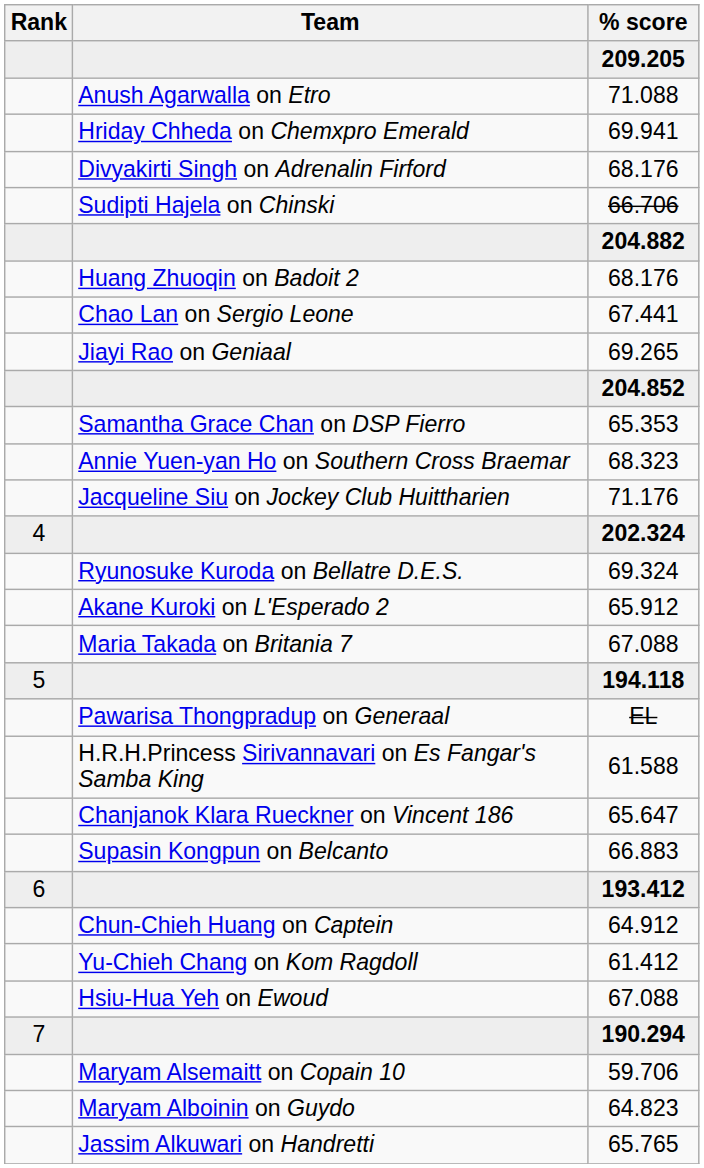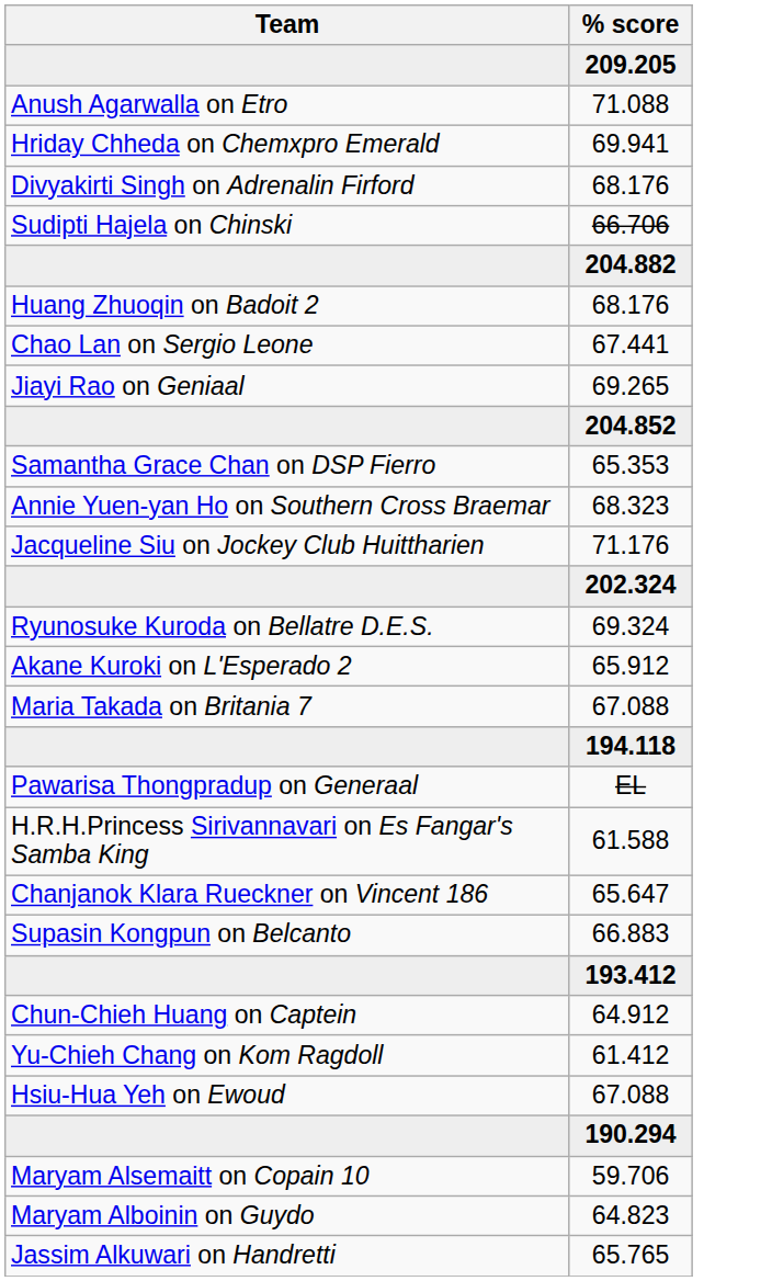- column: Rank | 4 | 5 | 6 | 7
